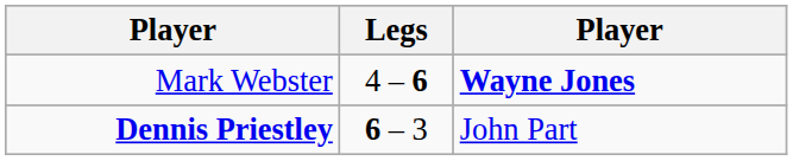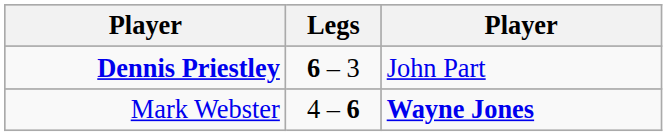rows swapped: Mark Webster <-> Dennis Priestley
